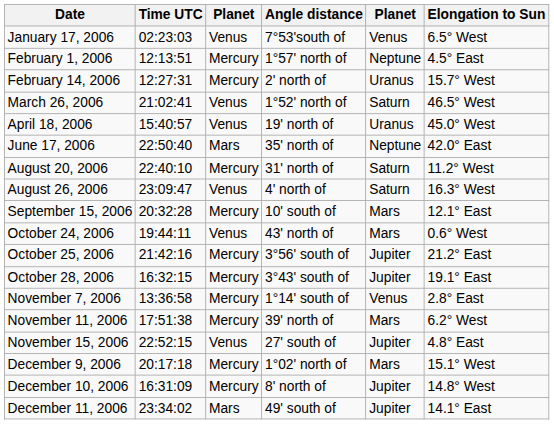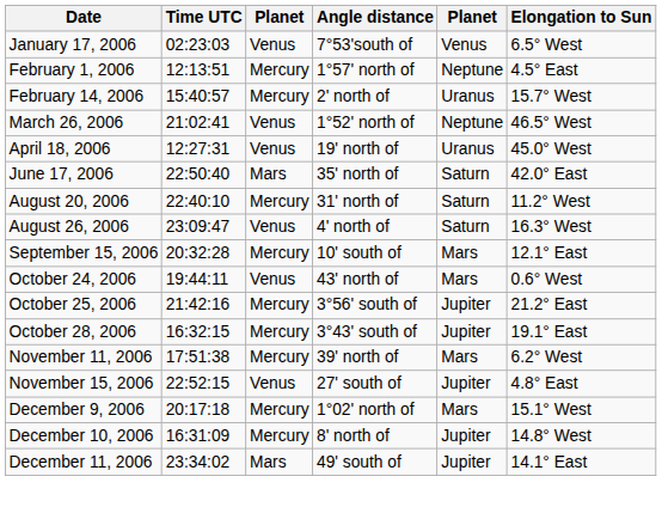February 14, 2006 | Time UTC: 12:27:31 -> 15:40:57
March 26, 2006 | column 5: Saturn -> Neptune
April 18, 2006 | Time UTC: 15:40:57 -> 12:27:31
June 17, 2006 | column 5: Neptune -> Saturn
- row: November 7, 2006 | 13:36:58 | Mercury | 1°14' south of | Venus | 2.8° East
